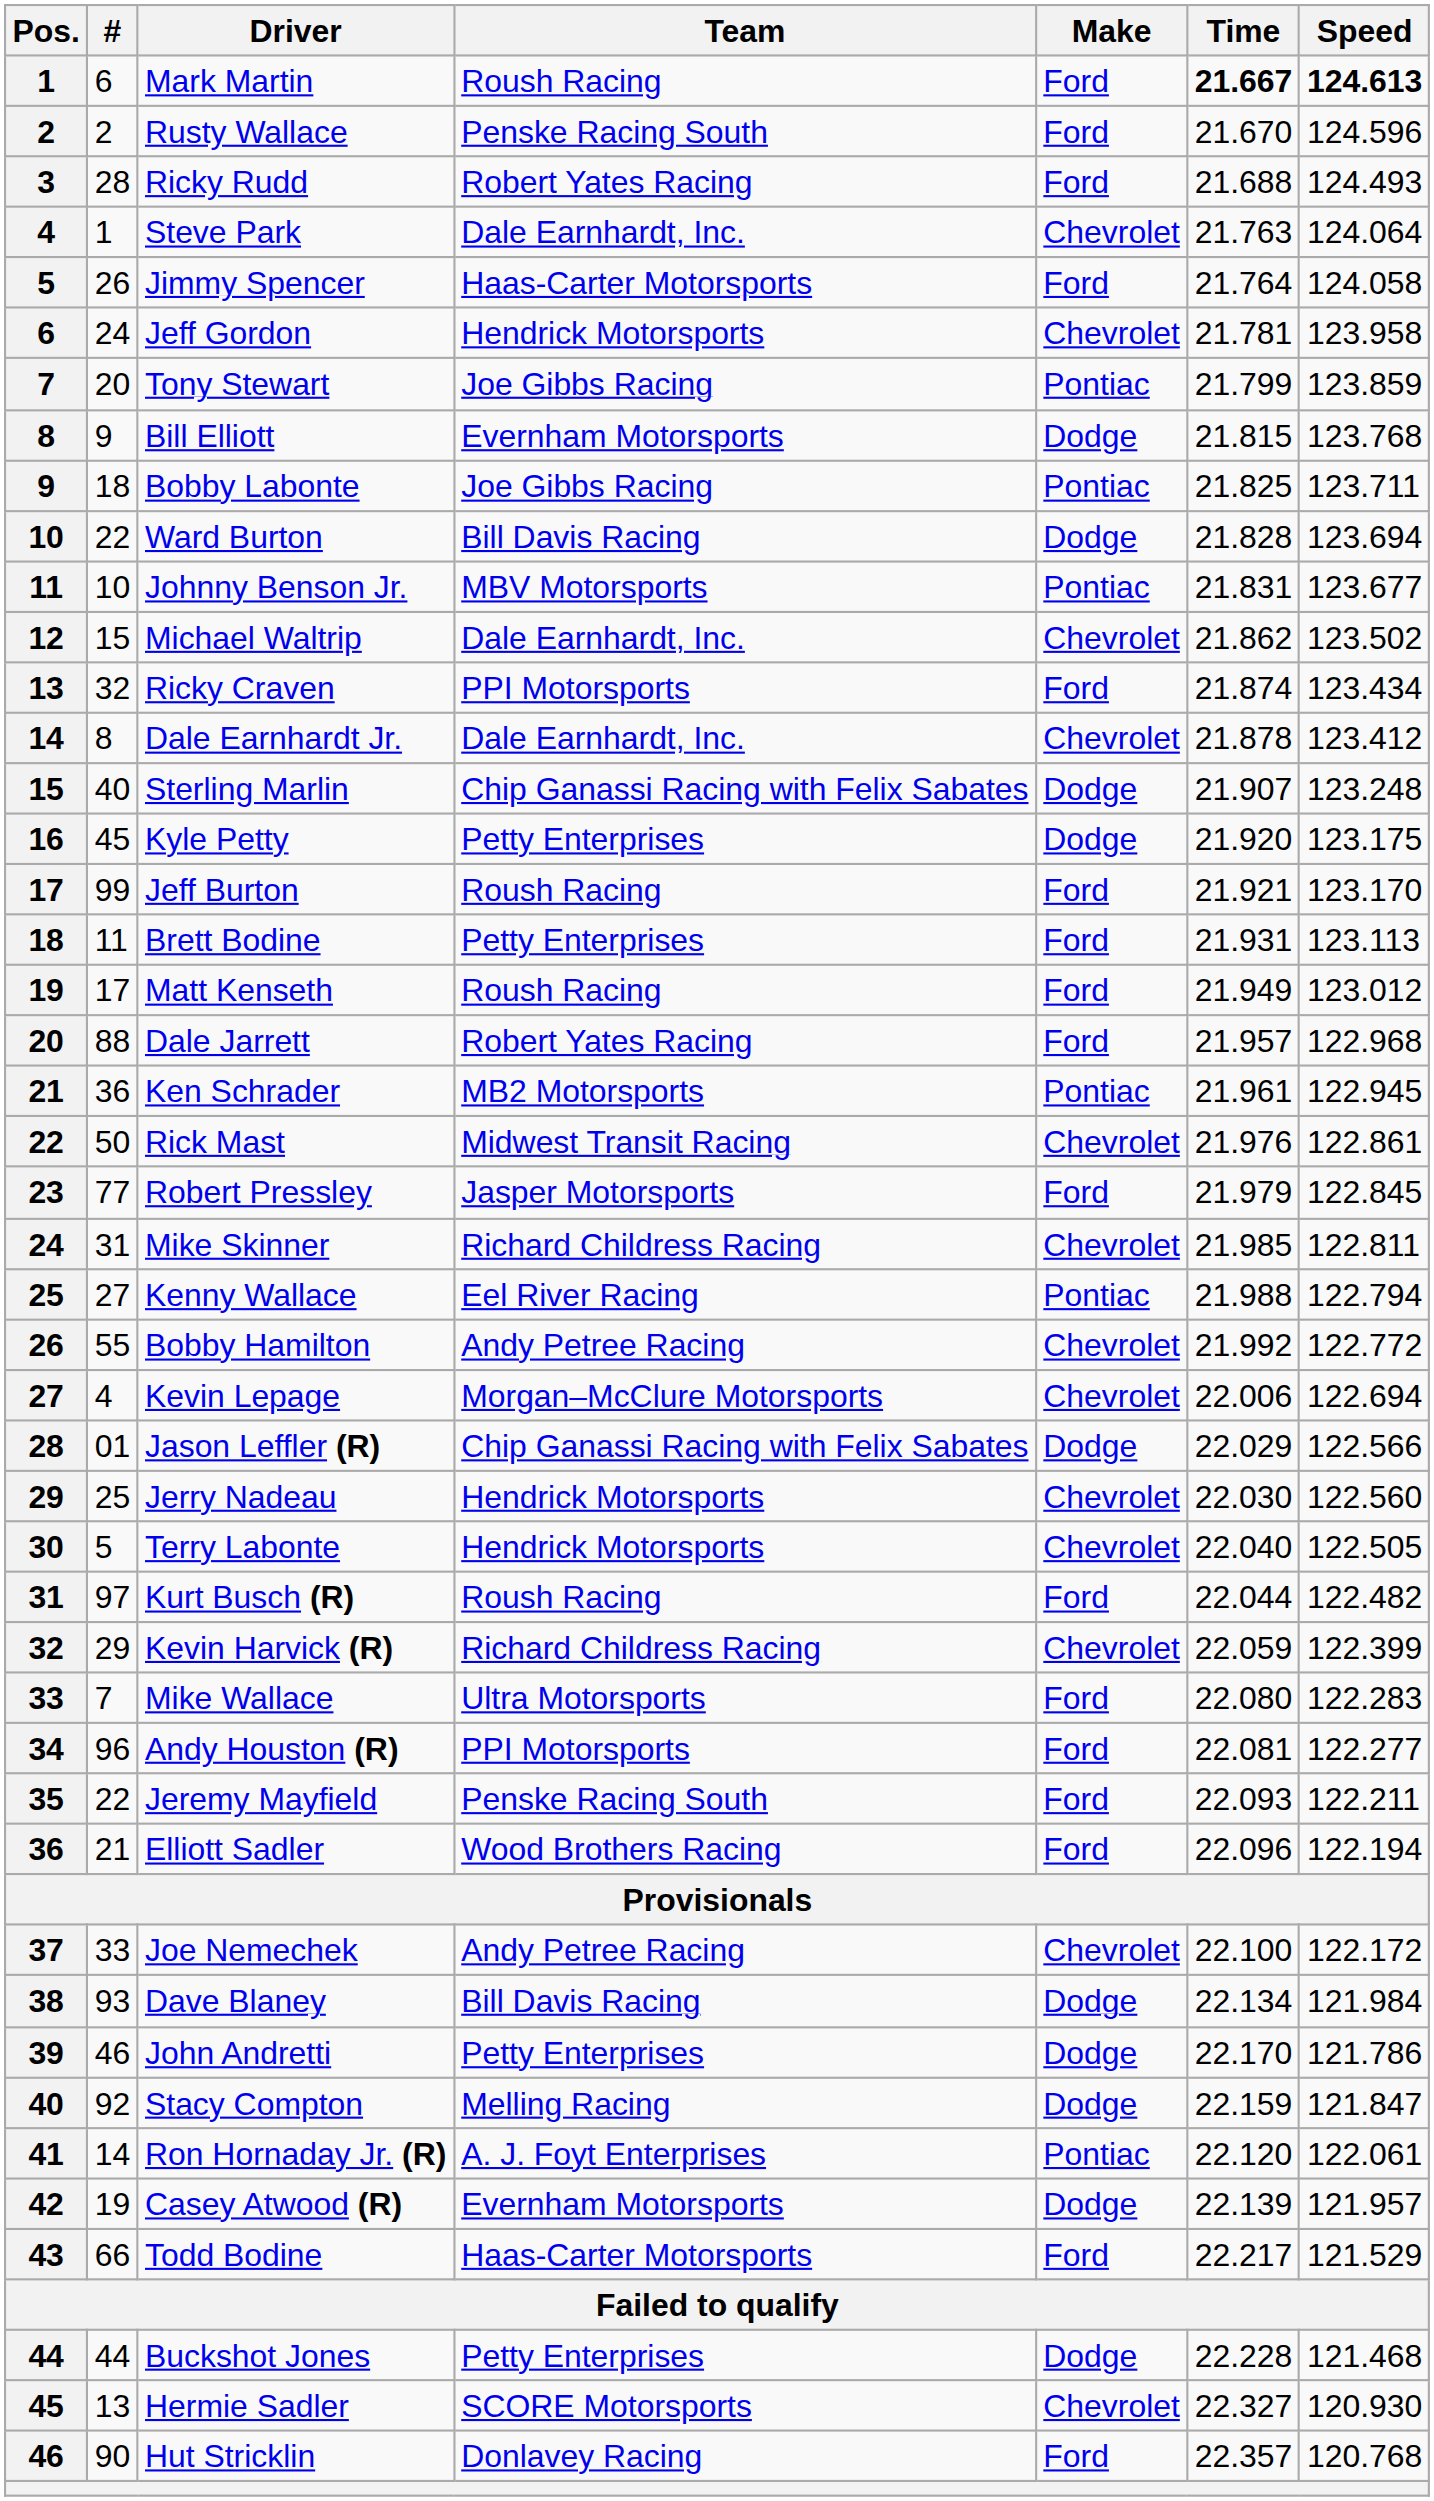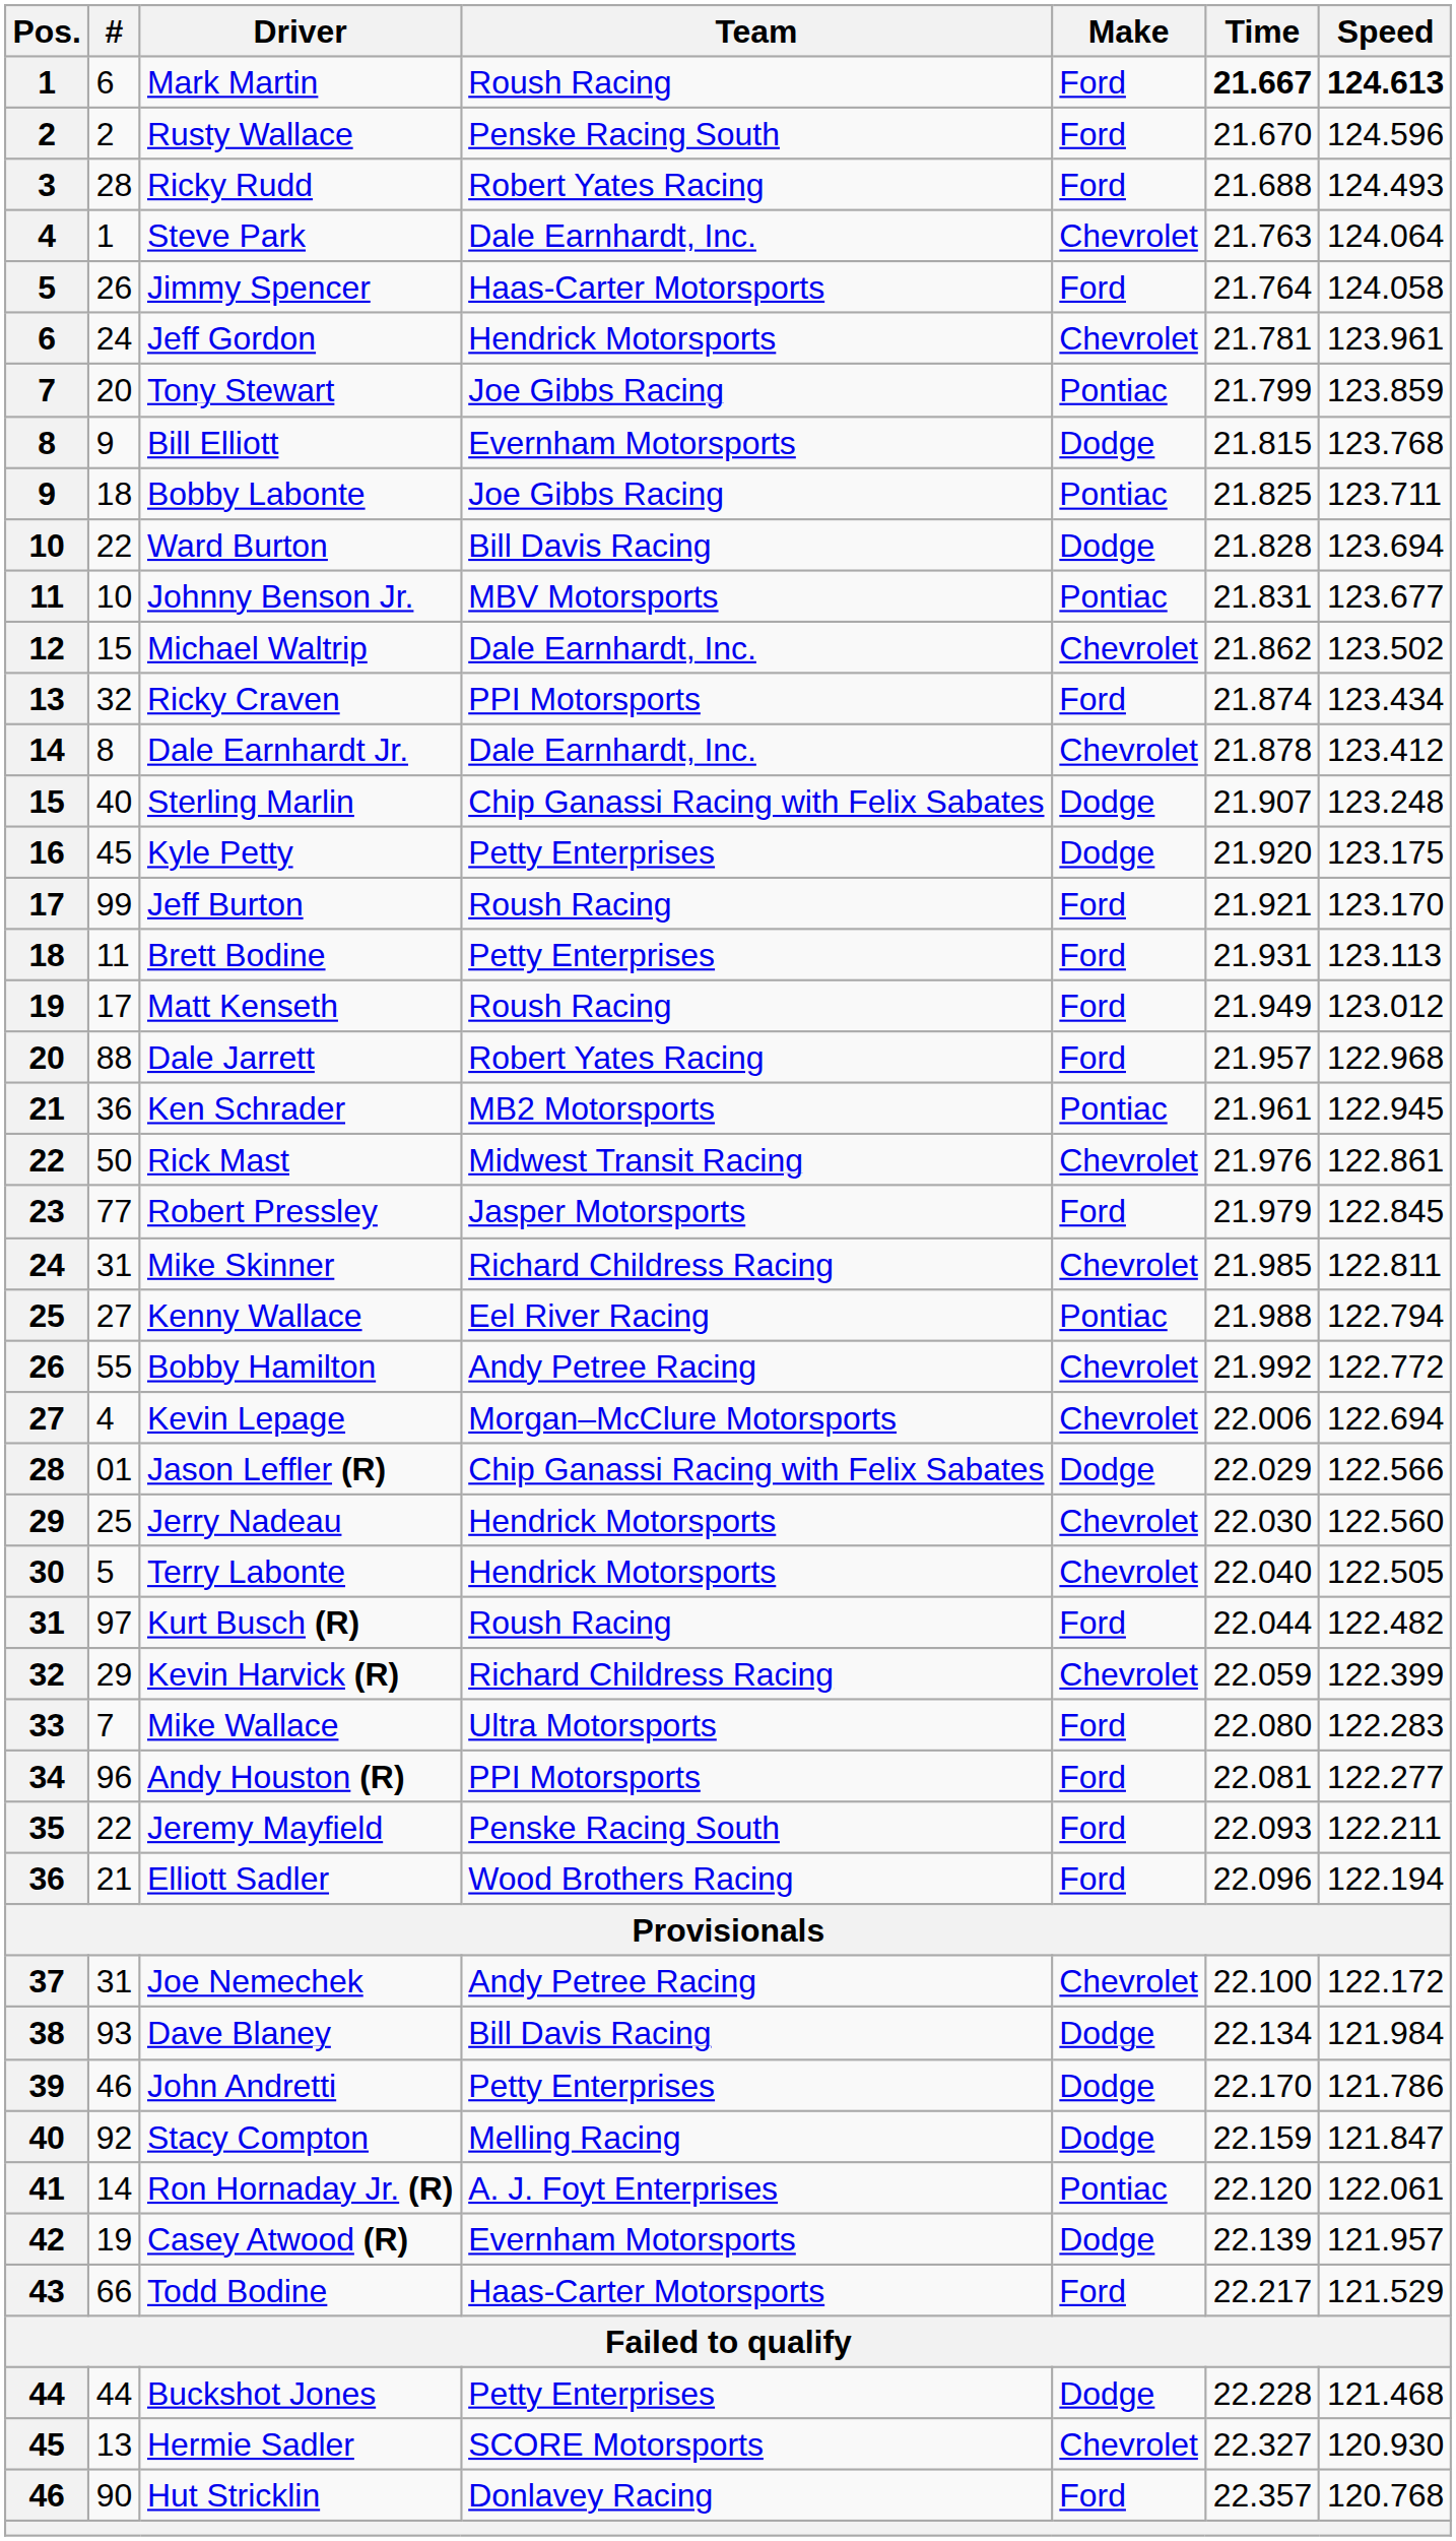Jeff Gordon | Speed: 123.958 -> 123.961
Joe Nemechek | #: 33 -> 31
